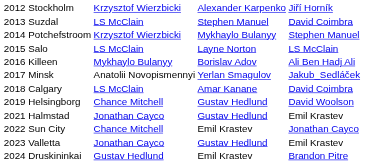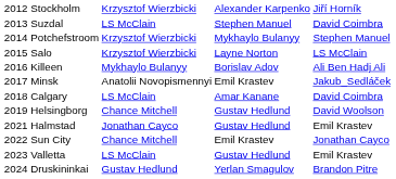2015 Salo | column 2: LS McClain -> Krzysztof Wierzbicki
2017 Minsk | column 3: Yerlan Smagulov -> Emil Krastev
2023 Valletta | column 2: Jonathan Cayco -> LS McClain
2024 Druskininkai | column 3: Emil Krastev -> Yerlan Smagulov
